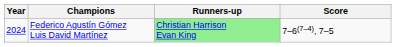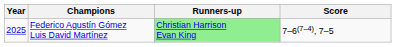Federico Agustín Gómez Luis David Martínez | Year: 2024 -> 2025
